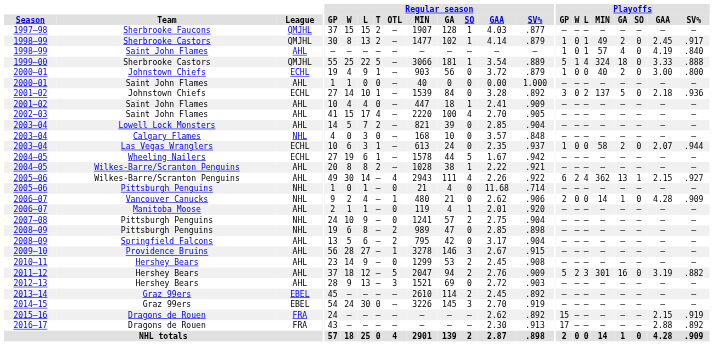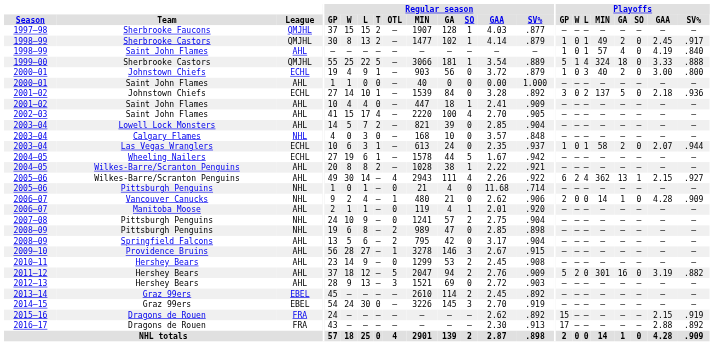2000–01 / Johnstown Chiefs | Playoffs / L: 0 -> 3
2003–04 / Las Vegas Wranglers | Playoffs / L: 0 -> 1
2011–12 | Playoffs / L: 3 -> 0
